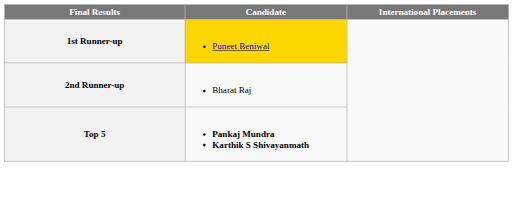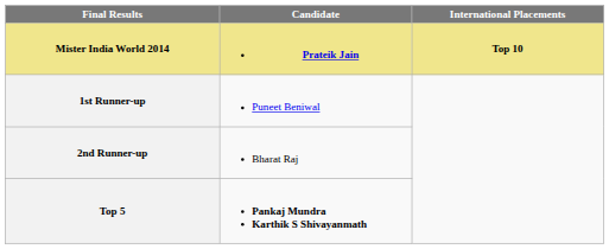+ row: Mister India World 2014 | Prateik Jain | Top 10
1st Runner-up | Candidate: gold background -> no background
